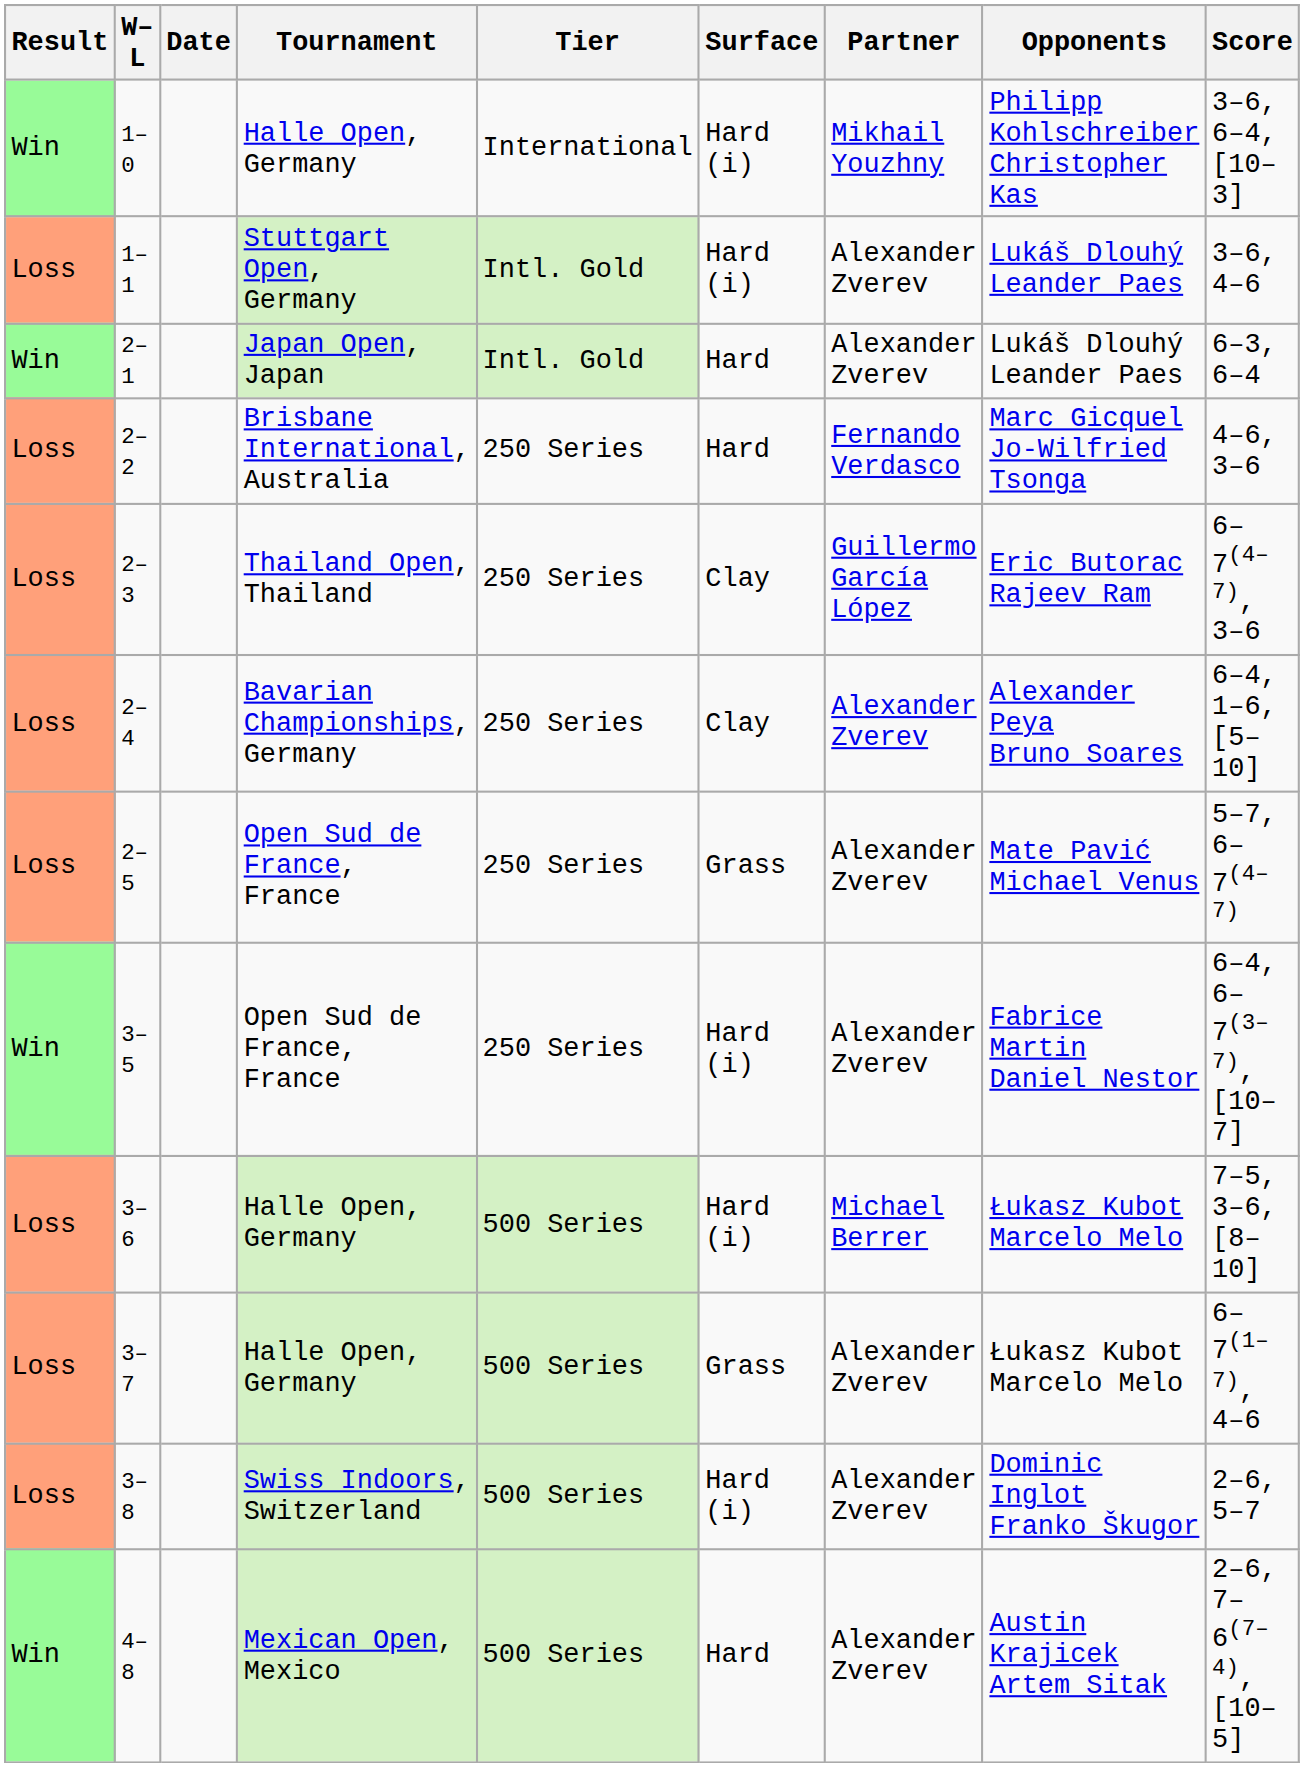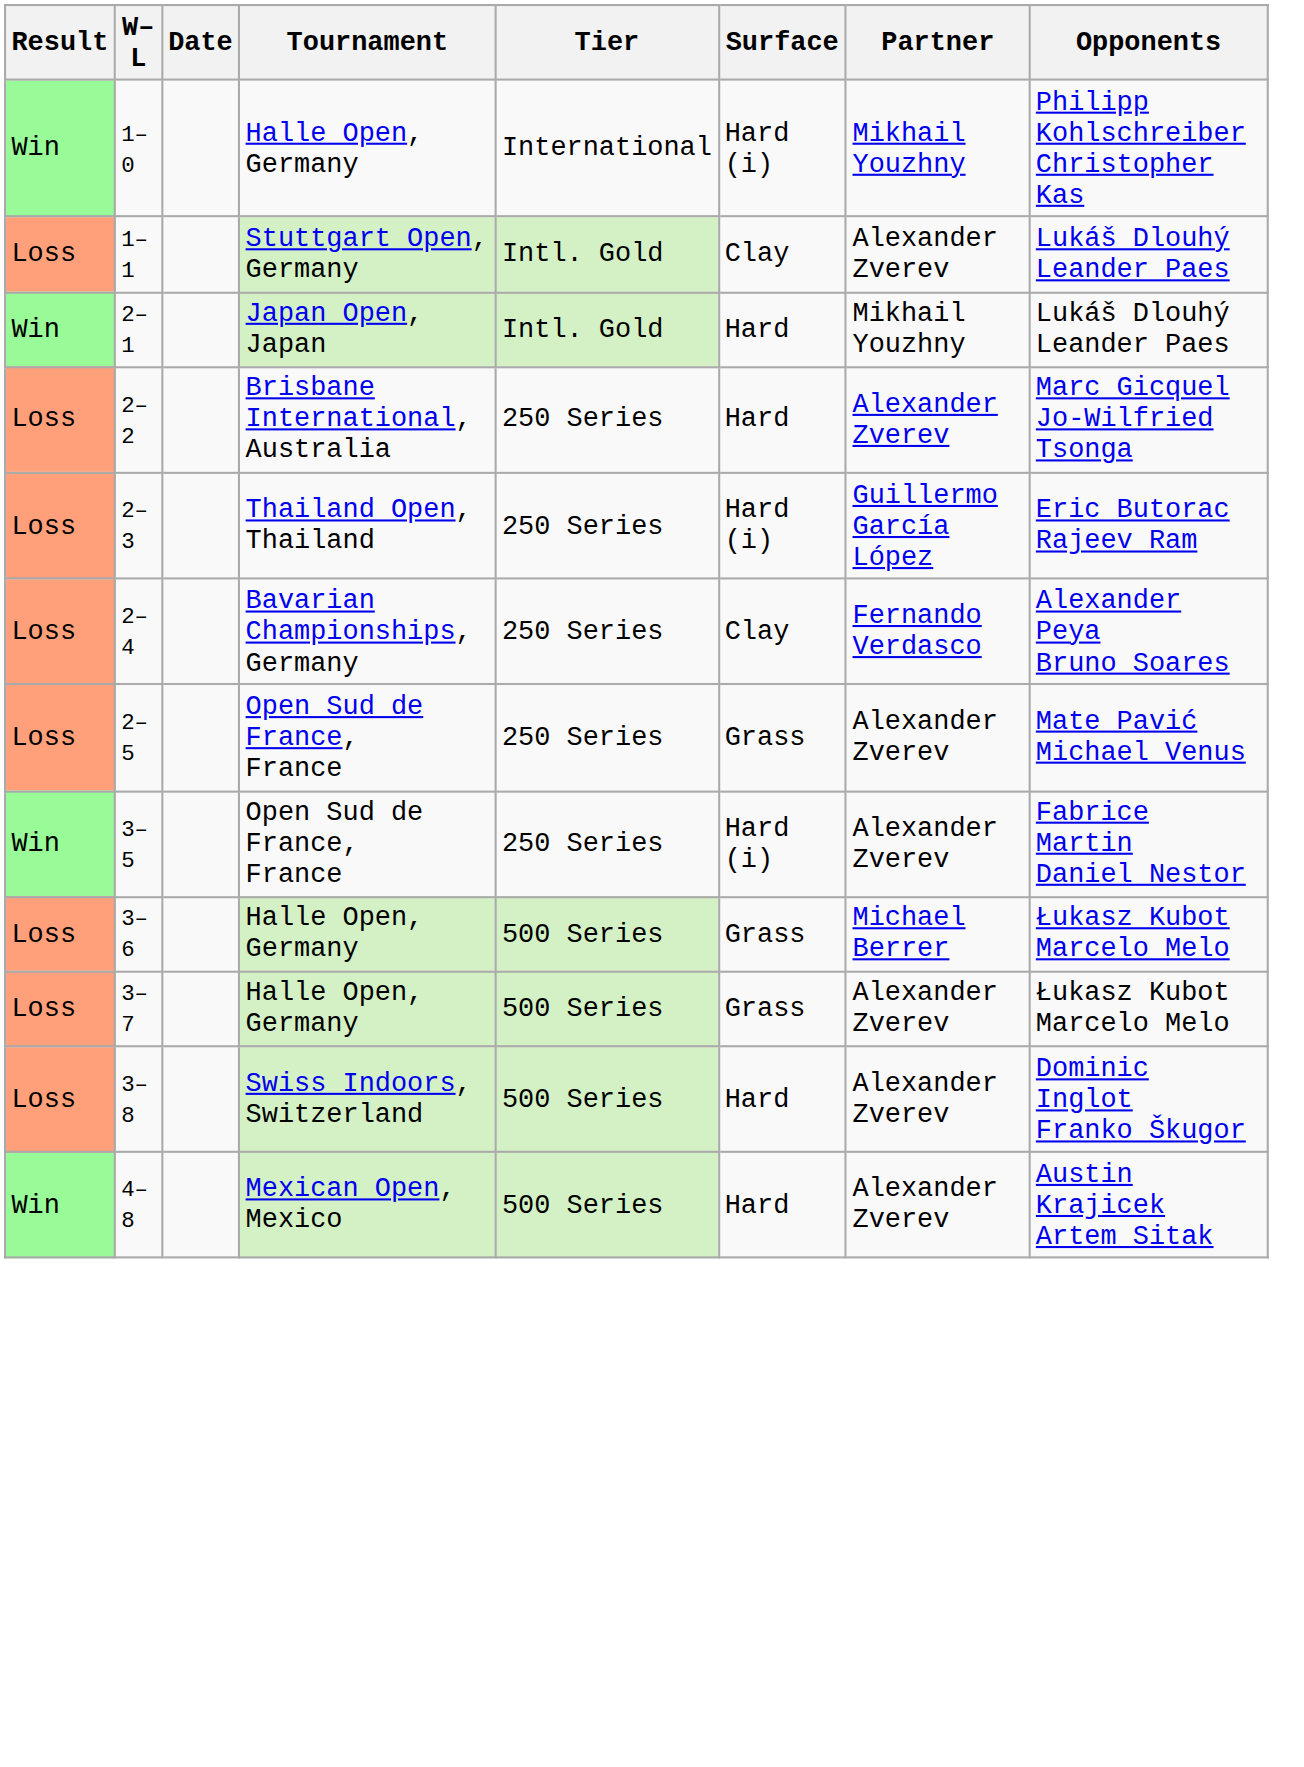- column: Score | 3–6, 6–4, [10–3] | 3–6, 4–6 | 6–3, 6–4 | 4–6, 3–6 | 6–7(4–7), 3–6 | 6–4, 1–6, [5–10] | 5–7, 6–7(4–7) | 6–4, 6–7(3–7), [10–7] | 7–5, 3–6, [8–10] | 6–7(1–7), 4–6 | 2–6, 5–7 | 2–6, 7–6(7–4), [10–5]
1–1 | Surface: Hard (i) -> Clay
2–1 | Partner: Alexander Zverev -> Mikhail Youzhny
2–2 | Partner: Fernando Verdasco -> Alexander Zverev
2–3 | Surface: Clay -> Hard (i)
2–4 | Partner: Alexander Zverev -> Fernando Verdasco
3–6 | Surface: Hard (i) -> Grass
3–8 | Surface: Hard (i) -> Hard
